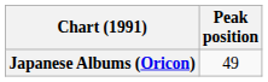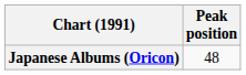Japanese Albums (Oricon) | Peak position: 49 -> 48
